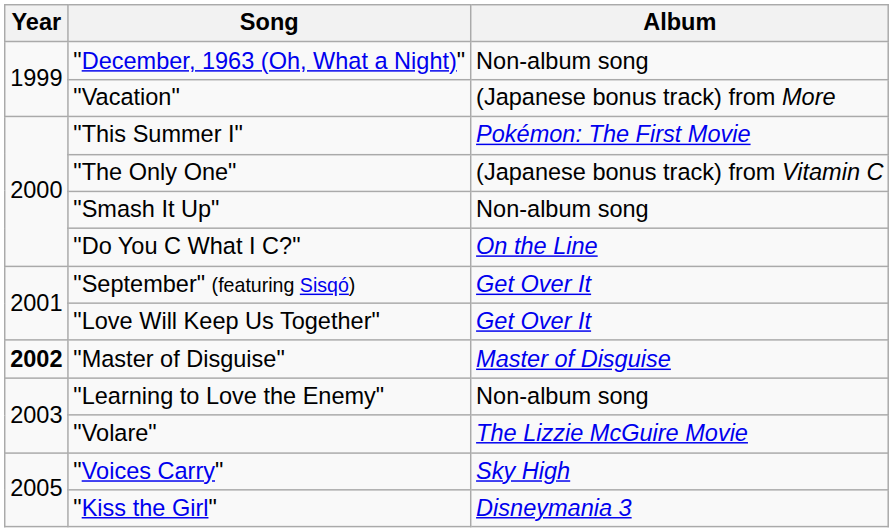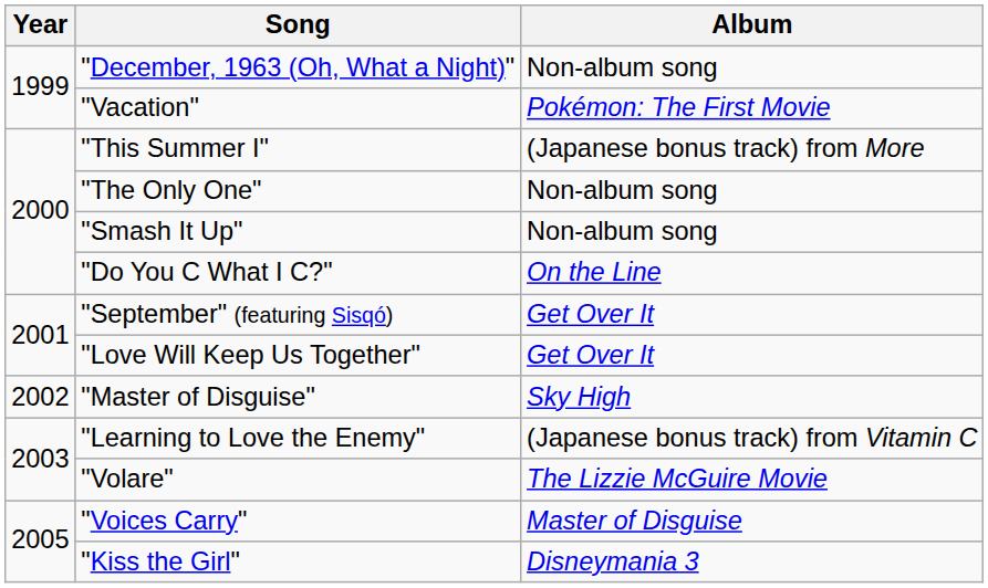"Vacation" | Album: (Japanese bonus track) from More -> Pokémon: The First Movie
"This Summer I" | Album: Pokémon: The First Movie -> (Japanese bonus track) from More
"The Only One" | Album: (Japanese bonus track) from Vitamin C -> Non-album song
"Master of Disguise" | Year: bold -> normal
"Master of Disguise" | Album: Master of Disguise -> Sky High
"Learning to Love the Enemy" | Album: Non-album song -> (Japanese bonus track) from Vitamin C
"Voices Carry" | Album: Sky High -> Master of Disguise
